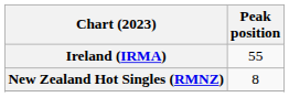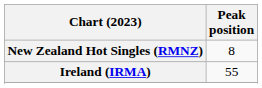rows swapped: Ireland (IRMA) <-> New Zealand Hot Singles (RMNZ)
